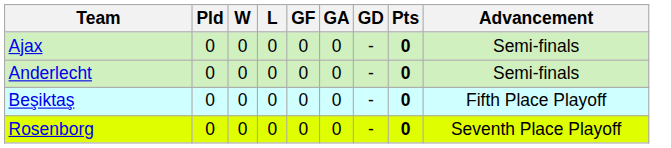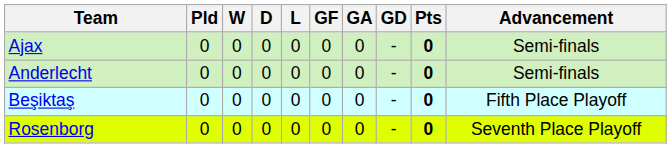+ column: D | 0 | 0 | 0 | 0
